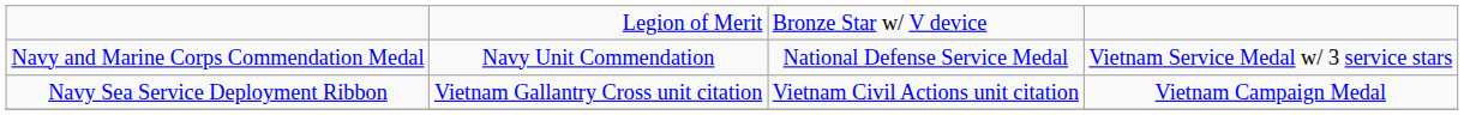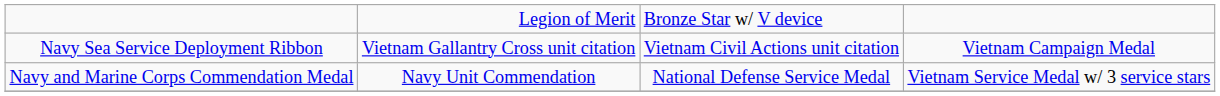rows swapped: Navy and Marine Corps Commendation Medal <-> Navy Sea Service Deployment Ribbon
